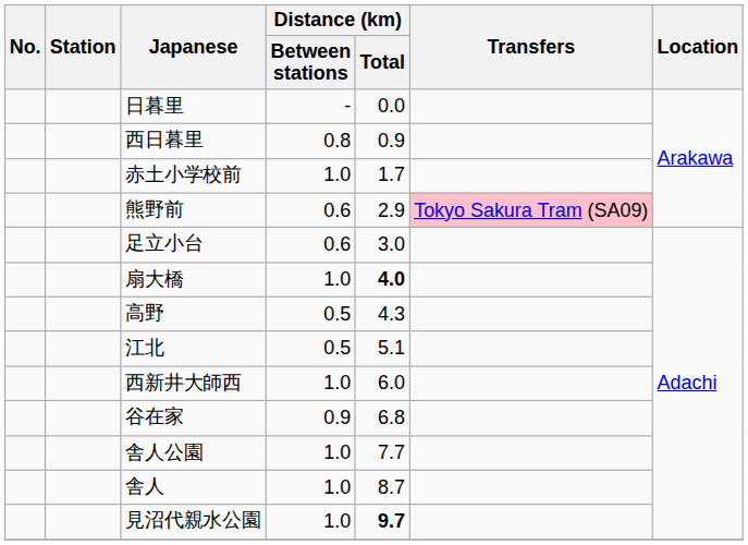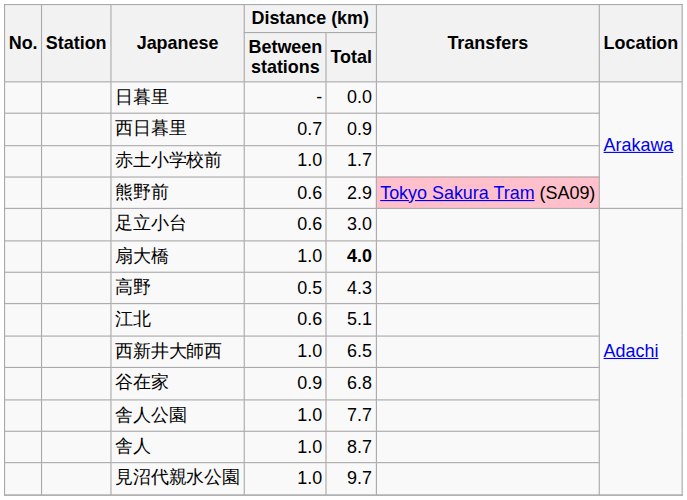西日暮里 | Distance (km) / Between stations: 0.8 -> 0.7
江北 | Distance (km) / Between stations: 0.5 -> 0.6
西新井大師西 | Distance (km) / Total: 6.0 -> 6.5
見沼代親水公園 | Distance (km) / Total: bold -> normal
